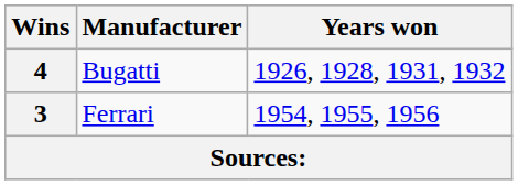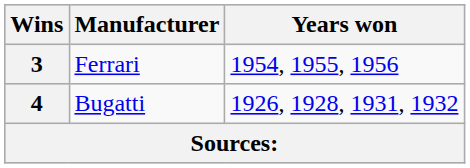rows swapped: 4 <-> 3
